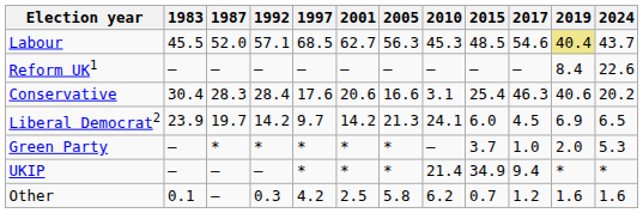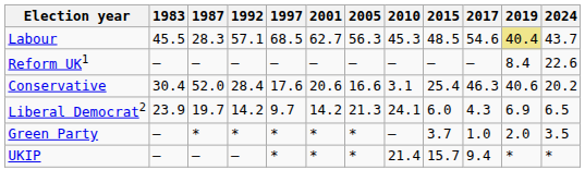Labour | 1987: 52.0 -> 28.3
Conservative | 1987: 28.3 -> 52.0
Liberal Democrat2 | 2017: 4.5 -> 4.3
Green Party | 2024: 5.3 -> 3.5
UKIP | 2015: 34.9 -> 15.7
- row: Other | 0.1 | – | 0.3 | 4.2 | 2.5 | 5.8 | 6.2 | 0.7 | 1.2 | 1.6 | 1.6
